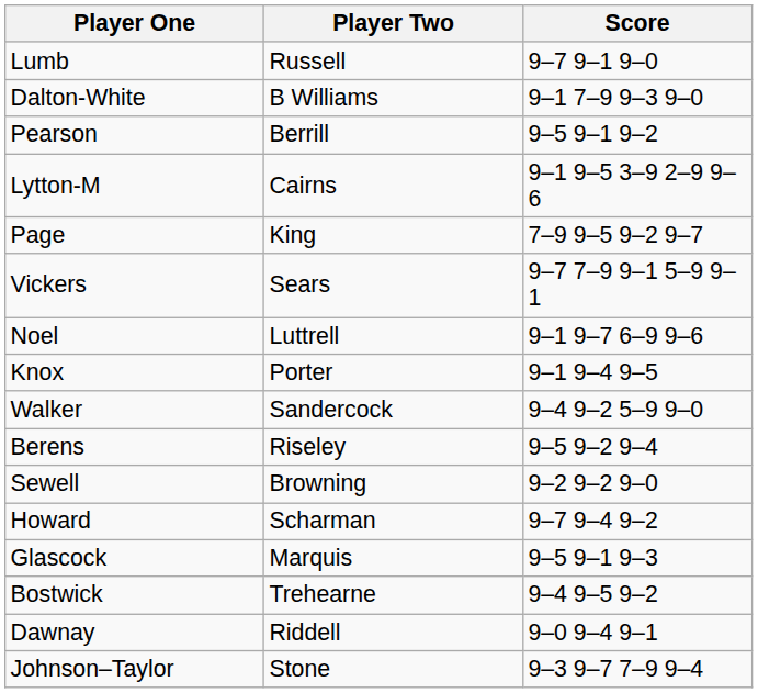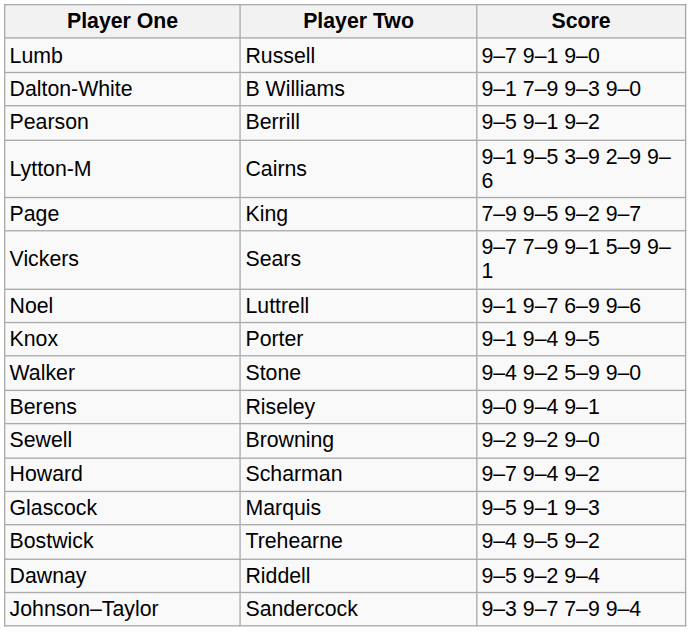Walker | Player Two: Sandercock -> Stone
Berens | Score: 9–5 9–2 9–4 -> 9–0 9–4 9–1
Dawnay | Score: 9–0 9–4 9–1 -> 9–5 9–2 9–4
Johnson–Taylor | Player Two: Stone -> Sandercock
